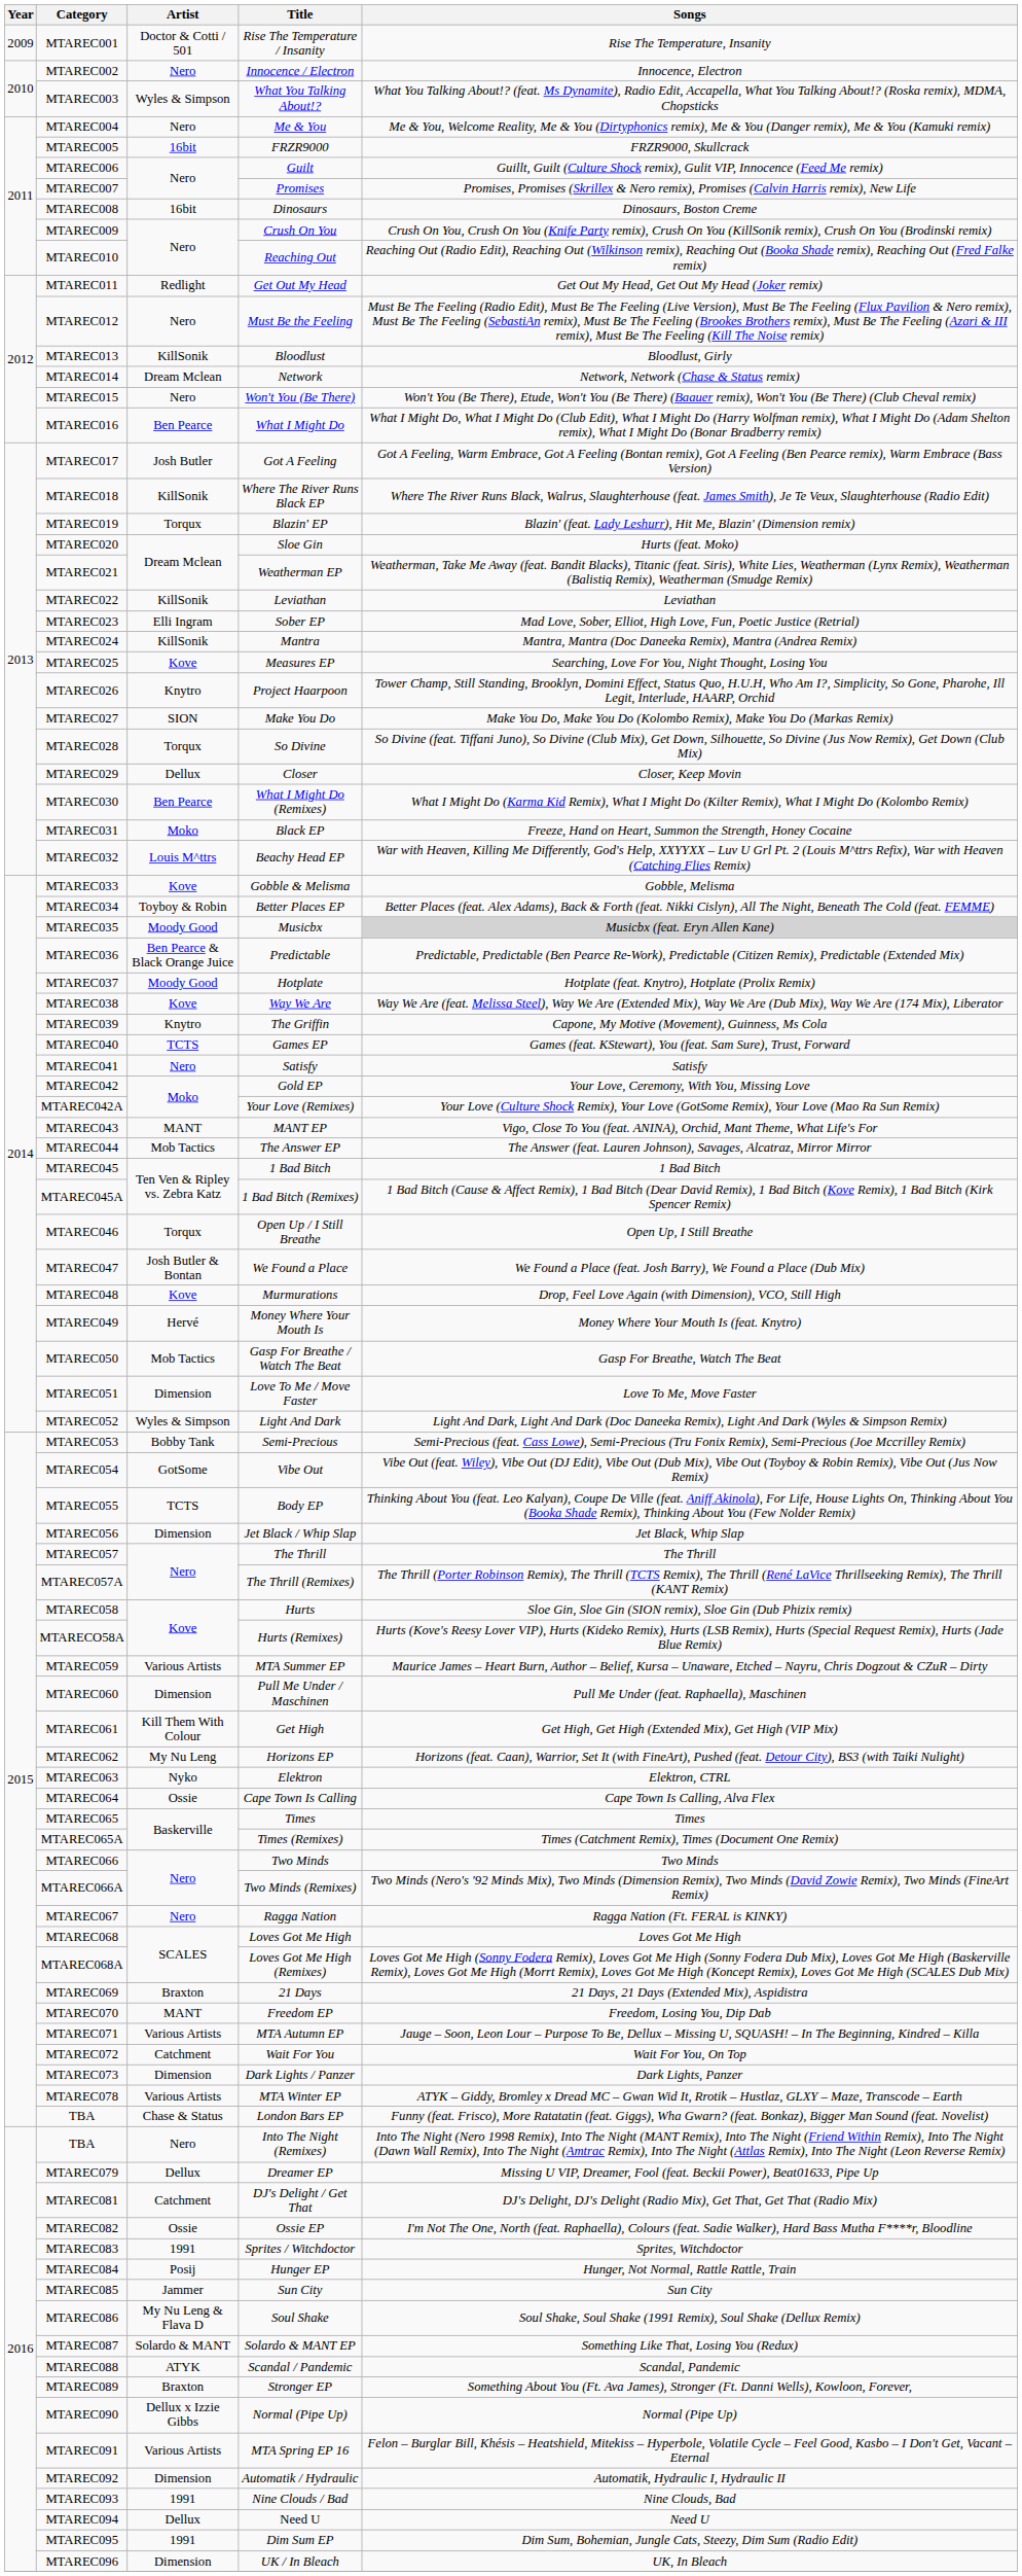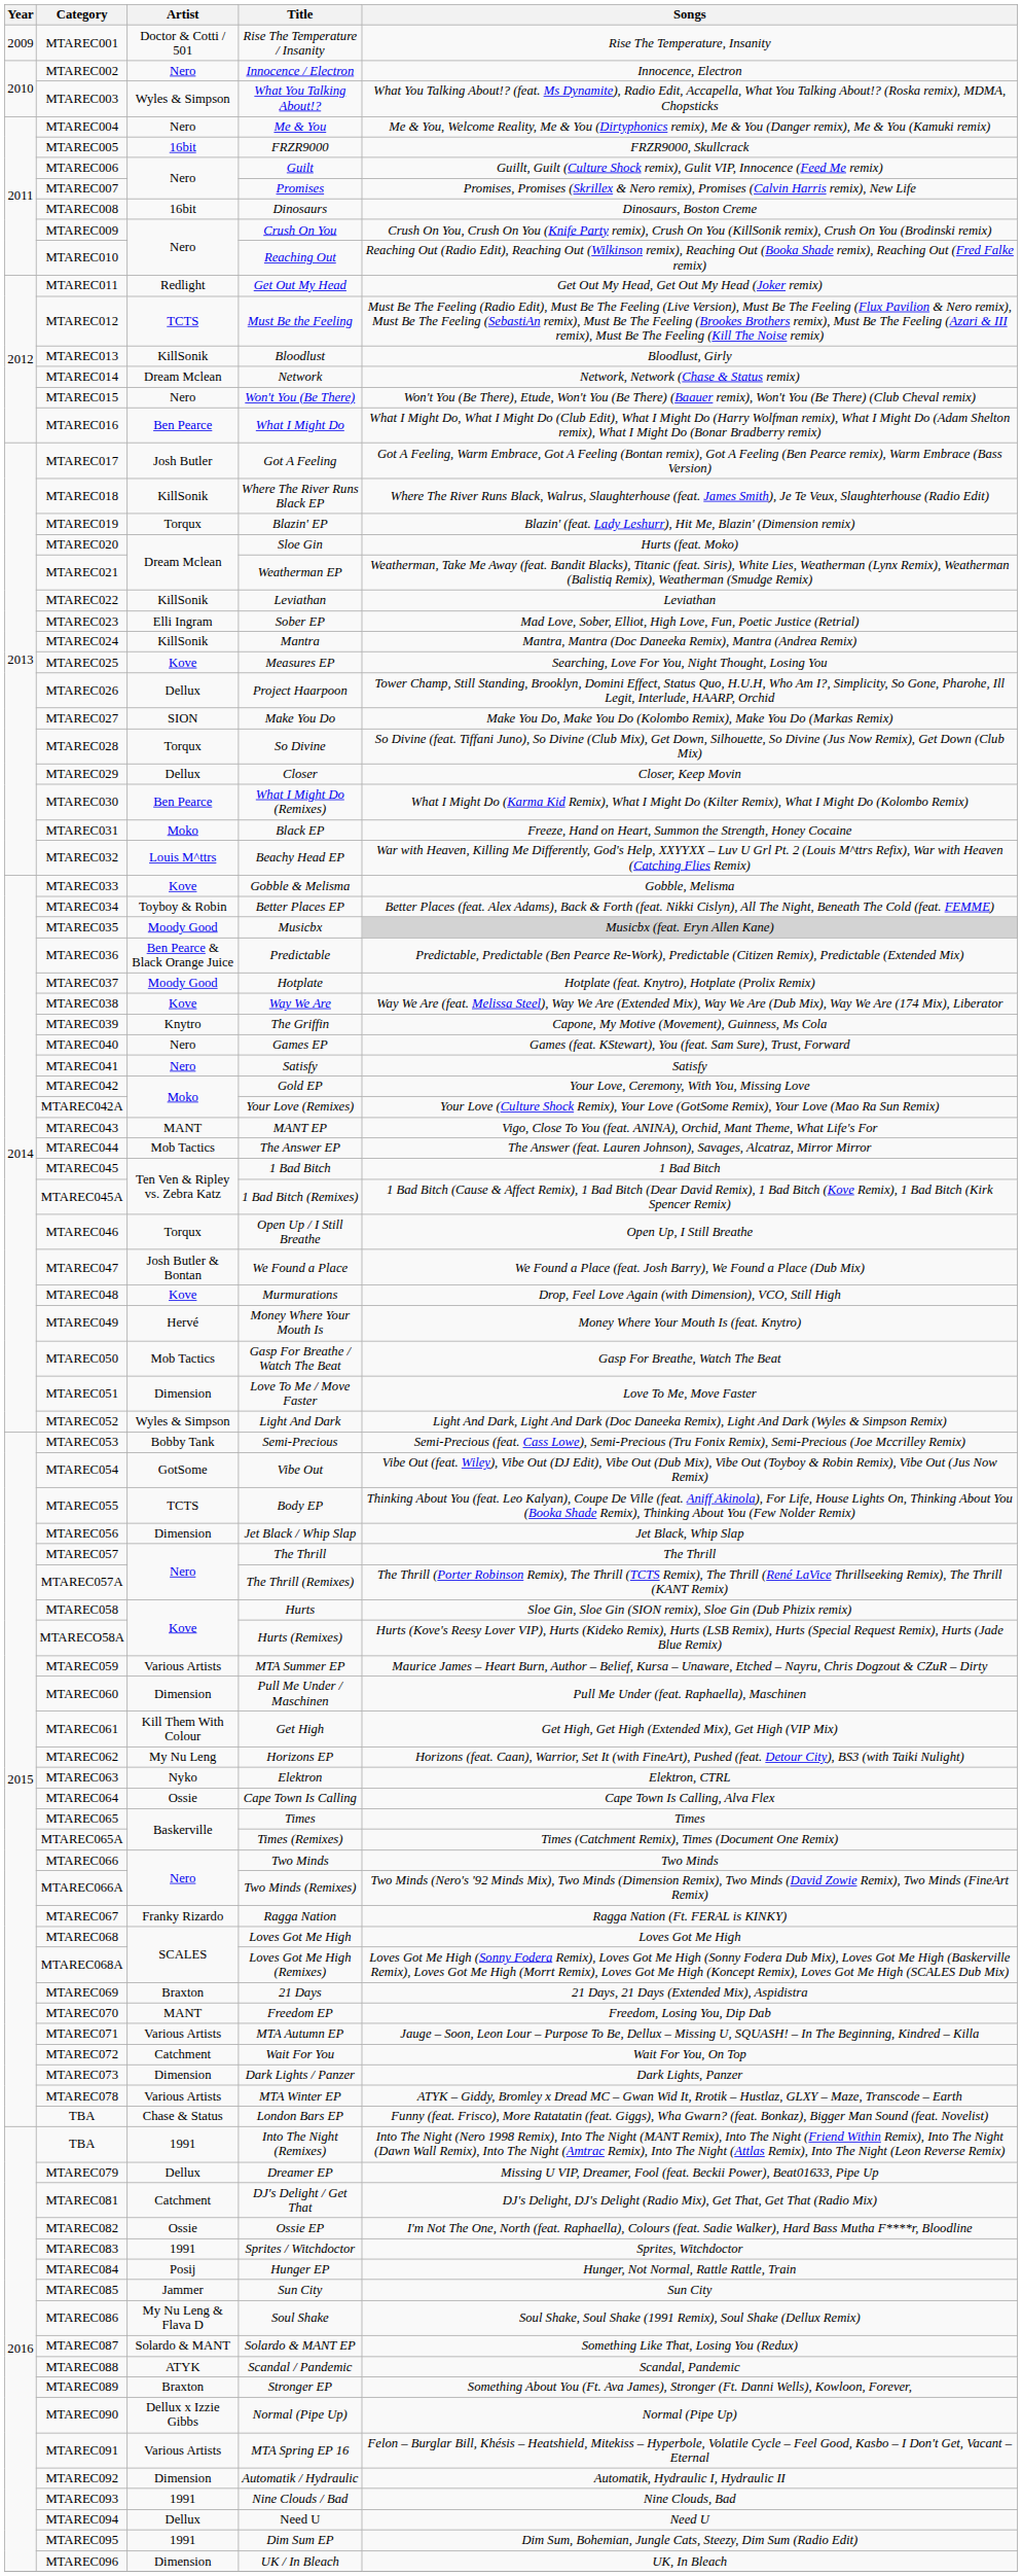Must Be the Feeling | Artist: Nero -> TCTS
Project Haarpoon | Artist: Knytro -> Dellux
Games EP | Artist: TCTS -> Nero
Ragga Nation | Artist: Nero -> Franky Rizardo
Into The Night (Remixes) | Artist: Nero -> 1991
